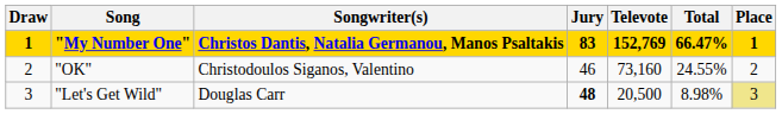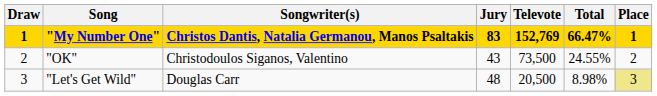"OK" | Jury: 46 -> 43
"OK" | Televote: 73,160 -> 73,500
"Let's Get Wild" | Jury: bold -> normal
